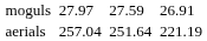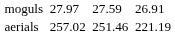aerials | column 3: 257.04 -> 257.02
aerials | column 5: 251.64 -> 251.46
